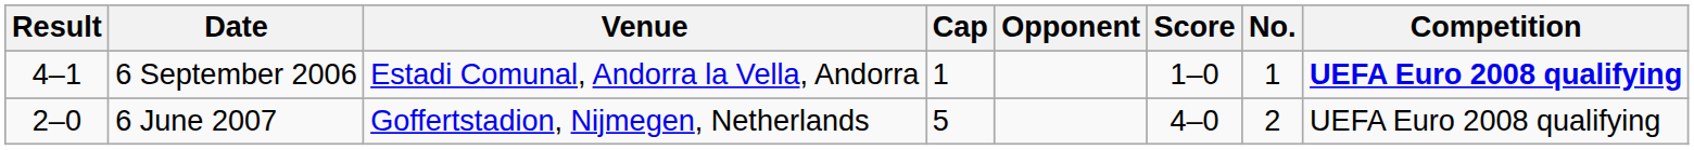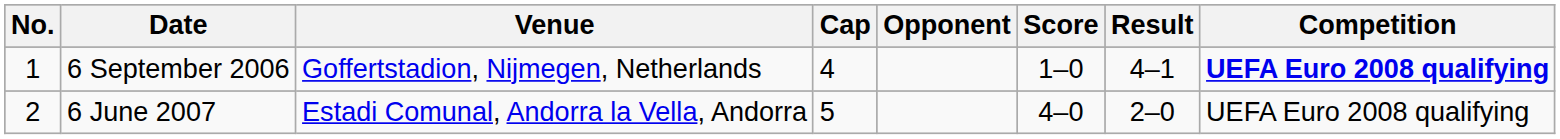columns swapped: No. <-> Result
6 September 2006 | Venue: Estadi Comunal, Andorra la Vella, Andorra -> Goffertstadion, Nijmegen, Netherlands
6 September 2006 | Cap: 1 -> 4
6 June 2007 | Venue: Goffertstadion, Nijmegen, Netherlands -> Estadi Comunal, Andorra la Vella, Andorra
